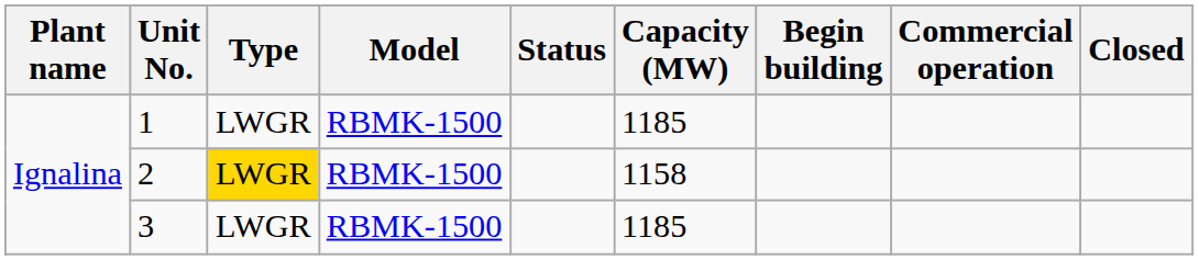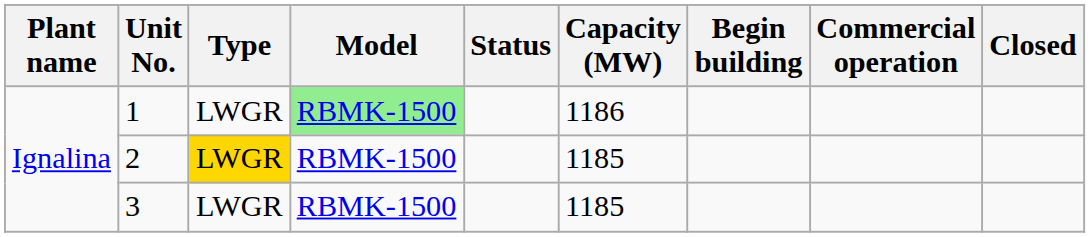1 | Model: no background -> lightgreen background
1 | Capacity (MW): 1185 -> 1186
2 | Capacity (MW): 1158 -> 1185
